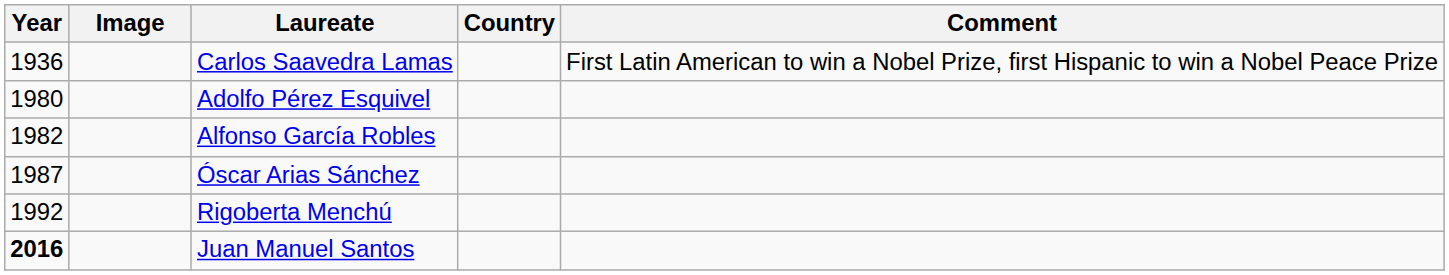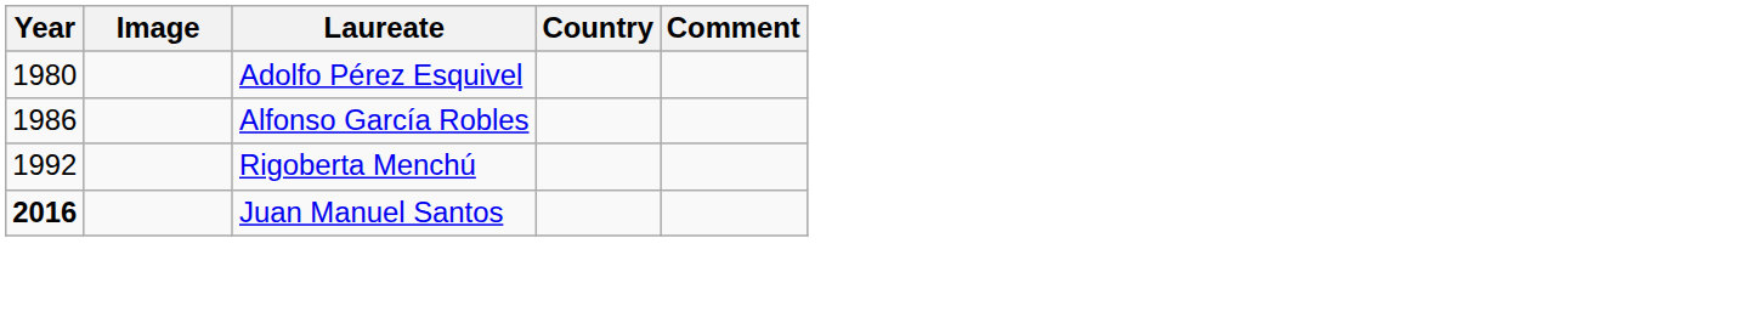- row: 1936 | Carlos Saavedra Lamas | First Latin American to win a Nobel Prize, first Hispanic to win a Nobel Peace Prize
Alfonso García Robles | Year: 1982 -> 1986
- row: 1987 | Óscar Arias Sánchez
